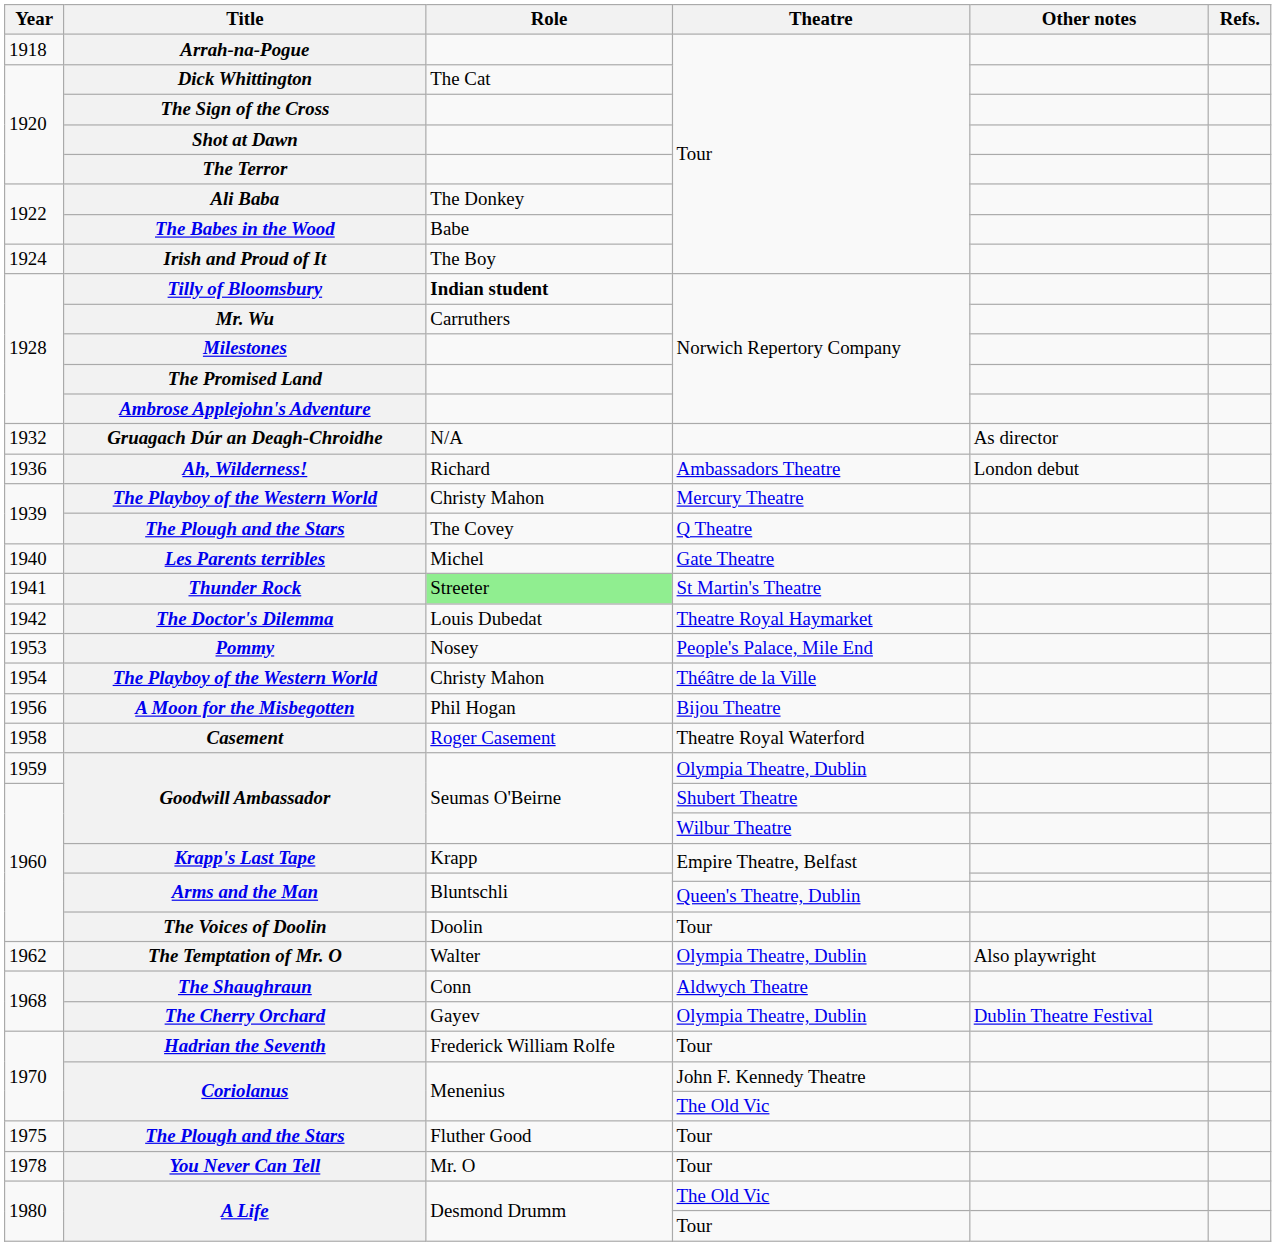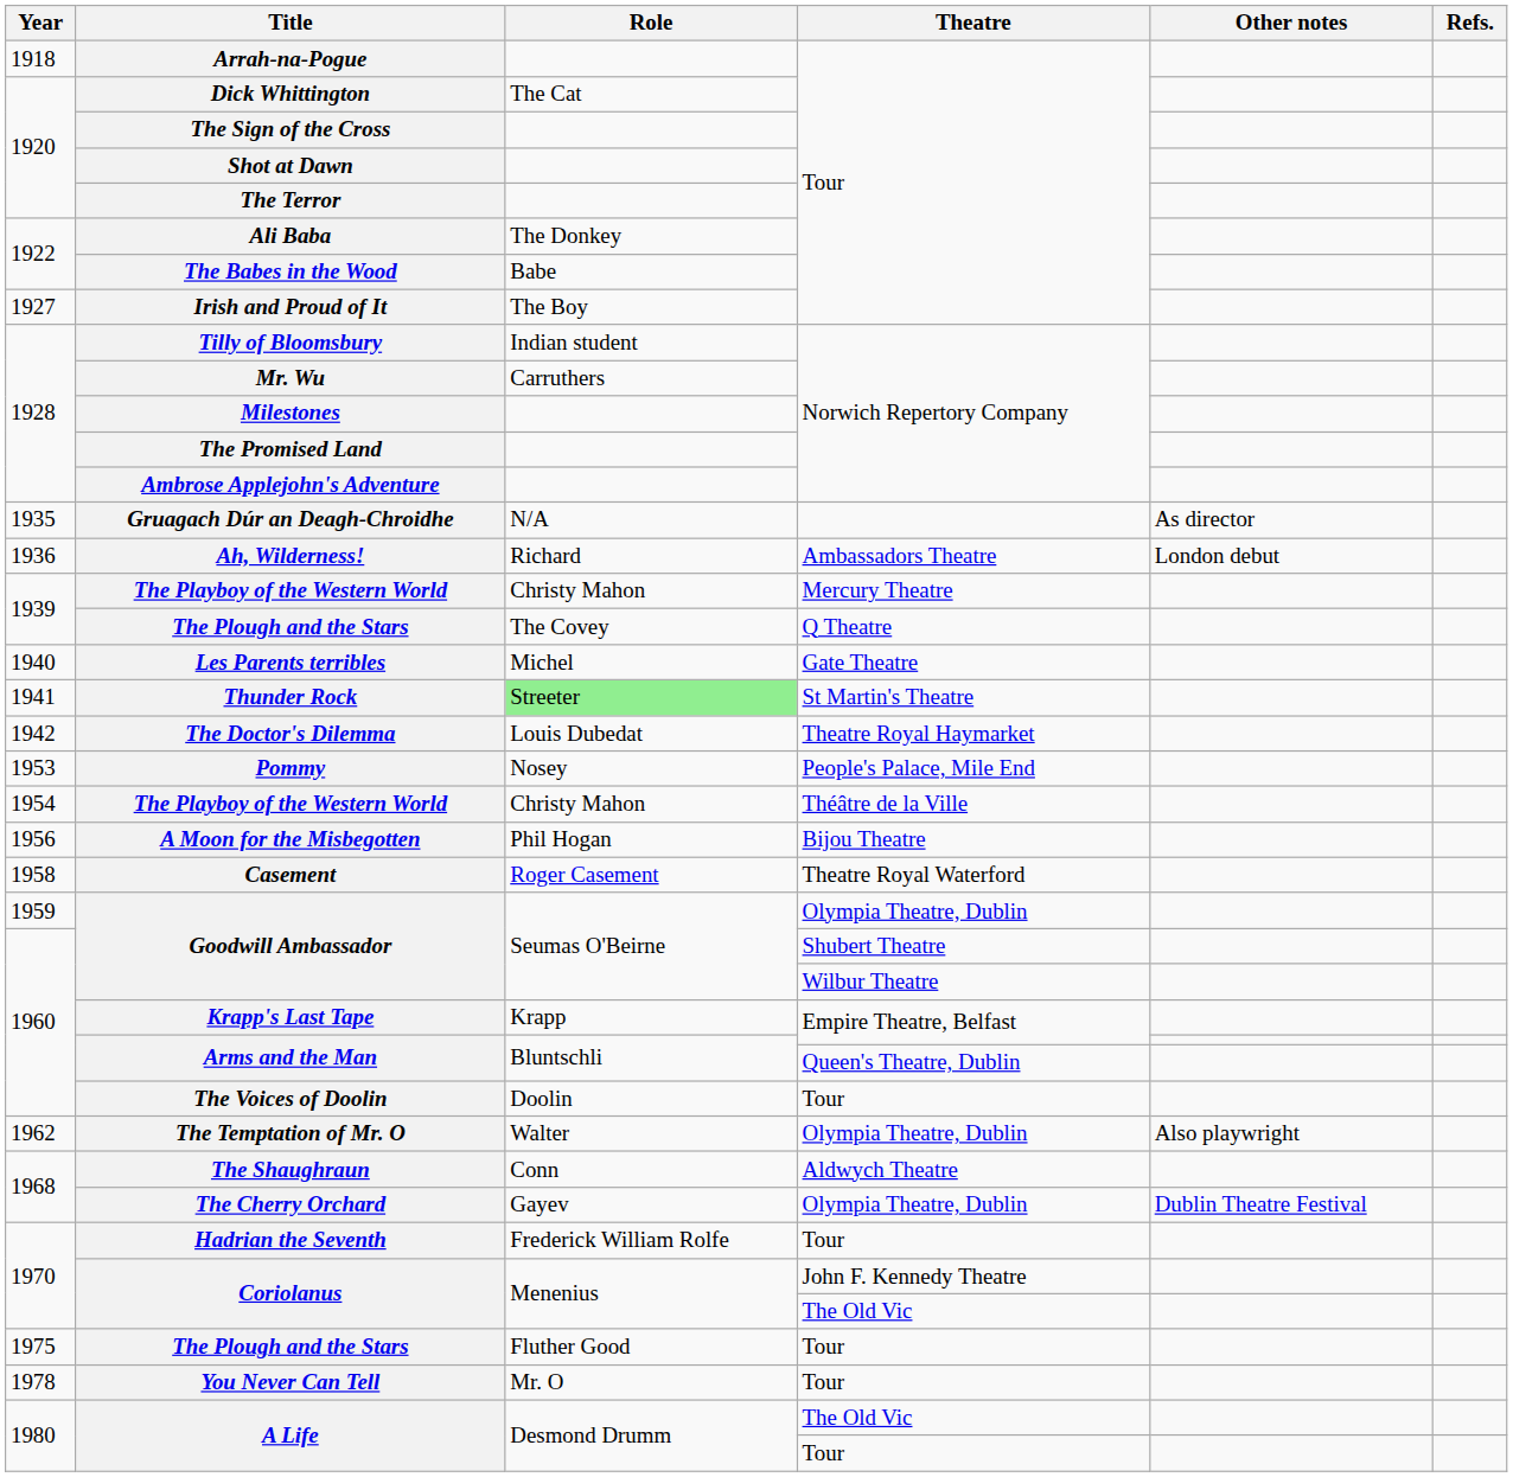Irish and Proud of It | Year: 1924 -> 1927
Tilly of Bloomsbury | Role: bold -> normal
Gruagach Dúr an Deagh-Chroidhe | Year: 1932 -> 1935
